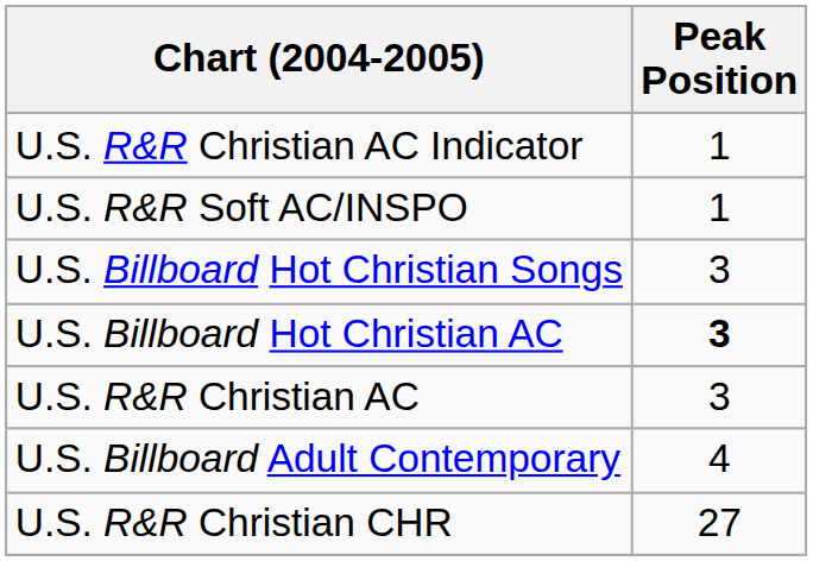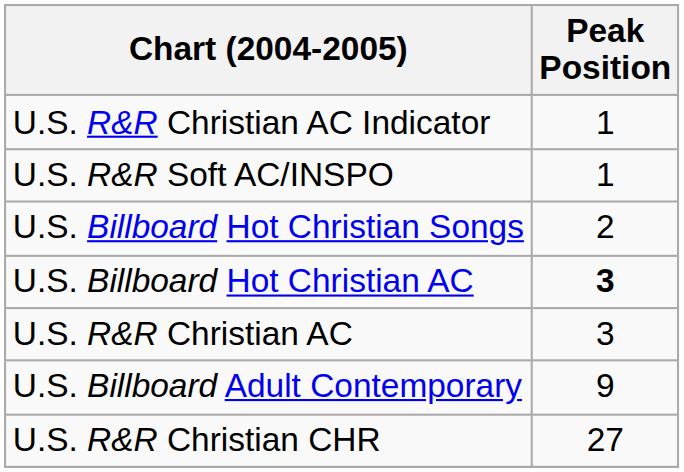U.S. Billboard Hot Christian Songs | Peak Position: 3 -> 2
U.S. Billboard Adult Contemporary | Peak Position: 4 -> 9
